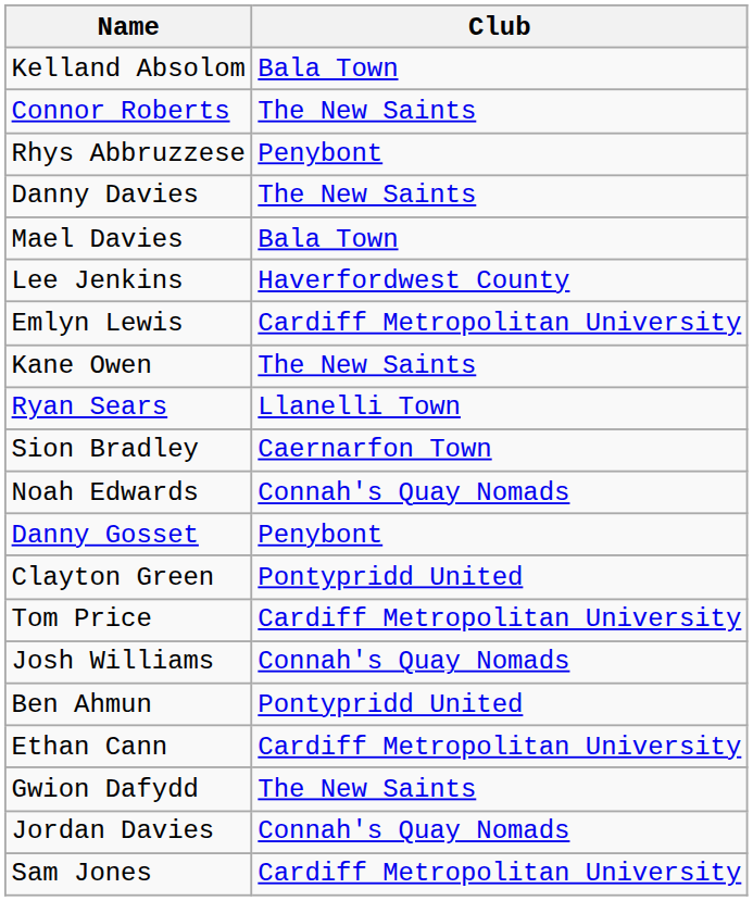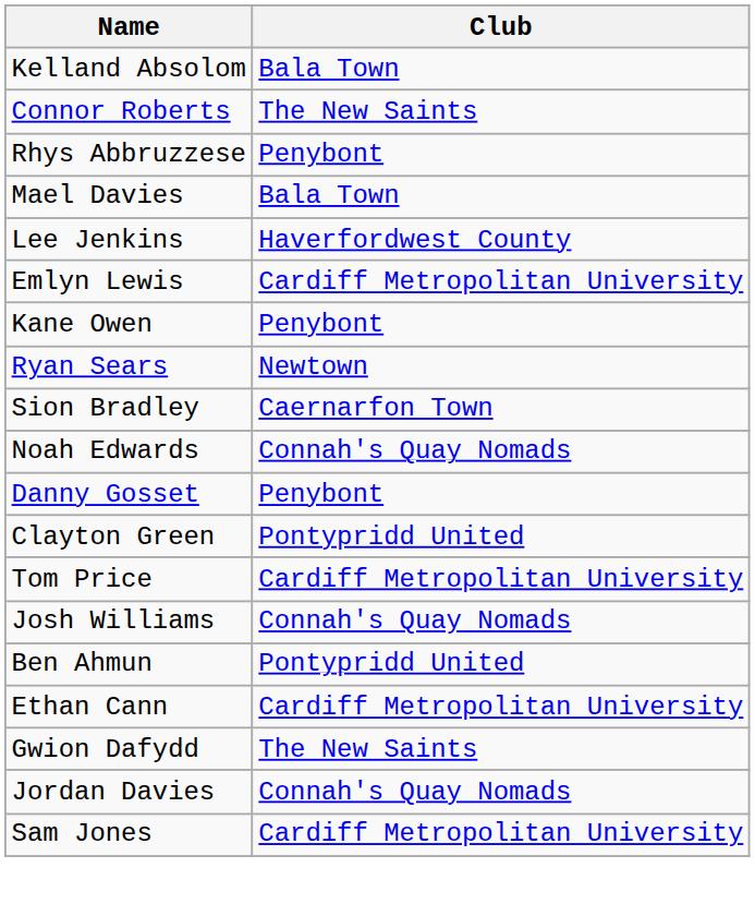- row: Danny Davies | The New Saints
Kane Owen | Club: The New Saints -> Penybont
Ryan Sears | Club: Llanelli Town -> Newtown
